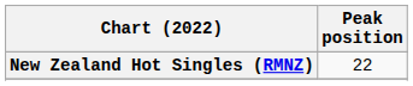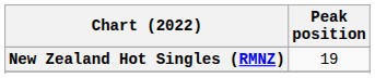New Zealand Hot Singles (RMNZ) | Peak position: 22 -> 19
